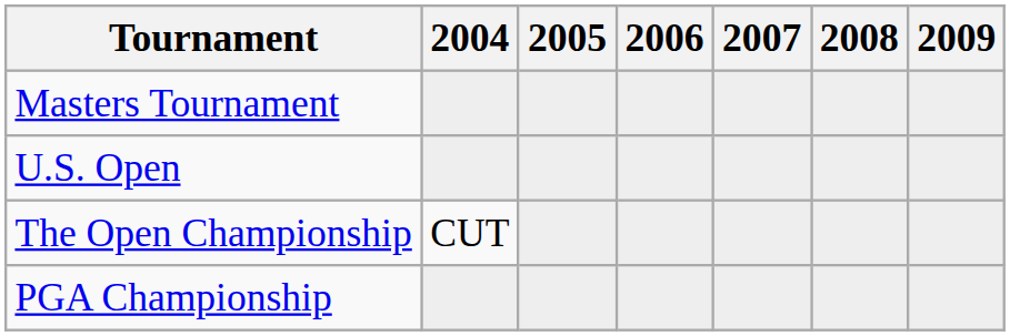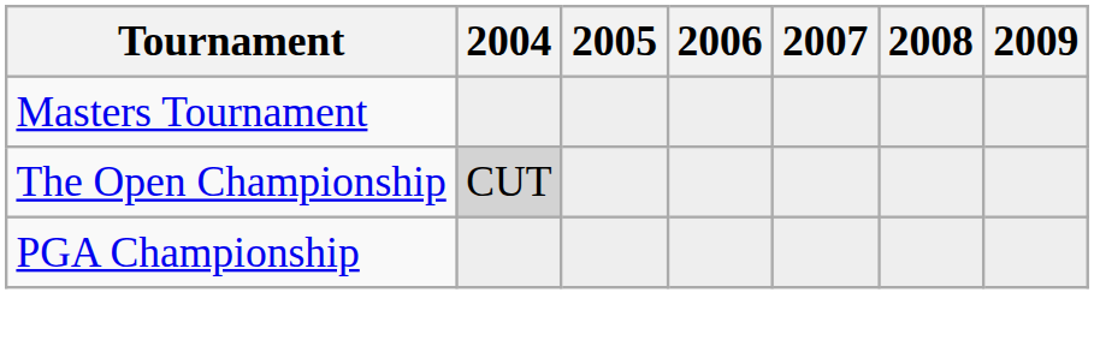- row: U.S. Open
The Open Championship | 2004: no background -> lightgrey background
